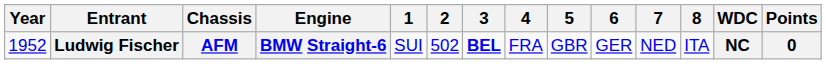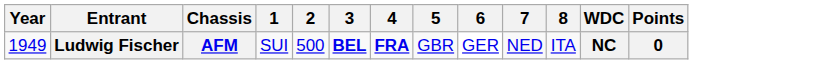- column: Engine | BMW Straight-6
Ludwig Fischer | Year: 1952 -> 1949
Ludwig Fischer | 2: 502 -> 500
Ludwig Fischer | 4: normal -> bold
